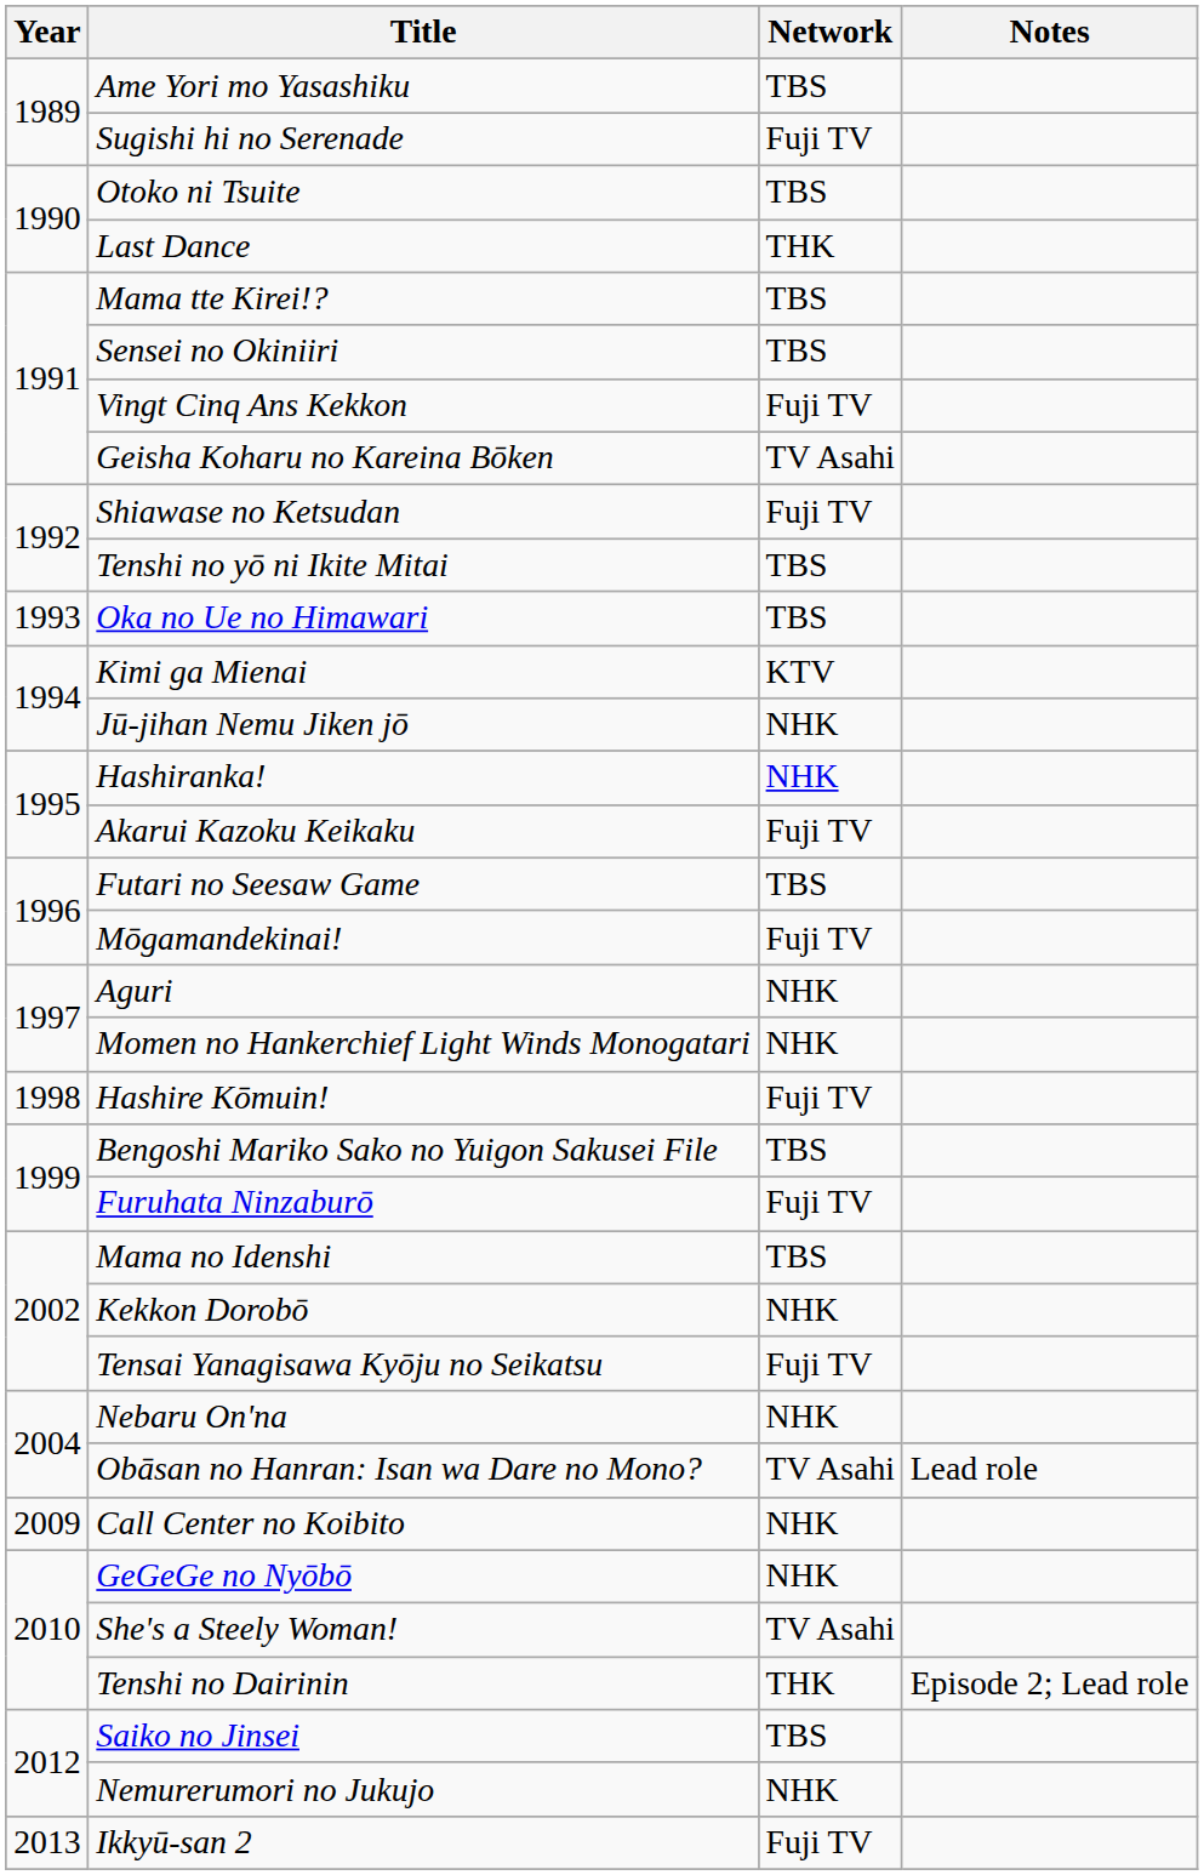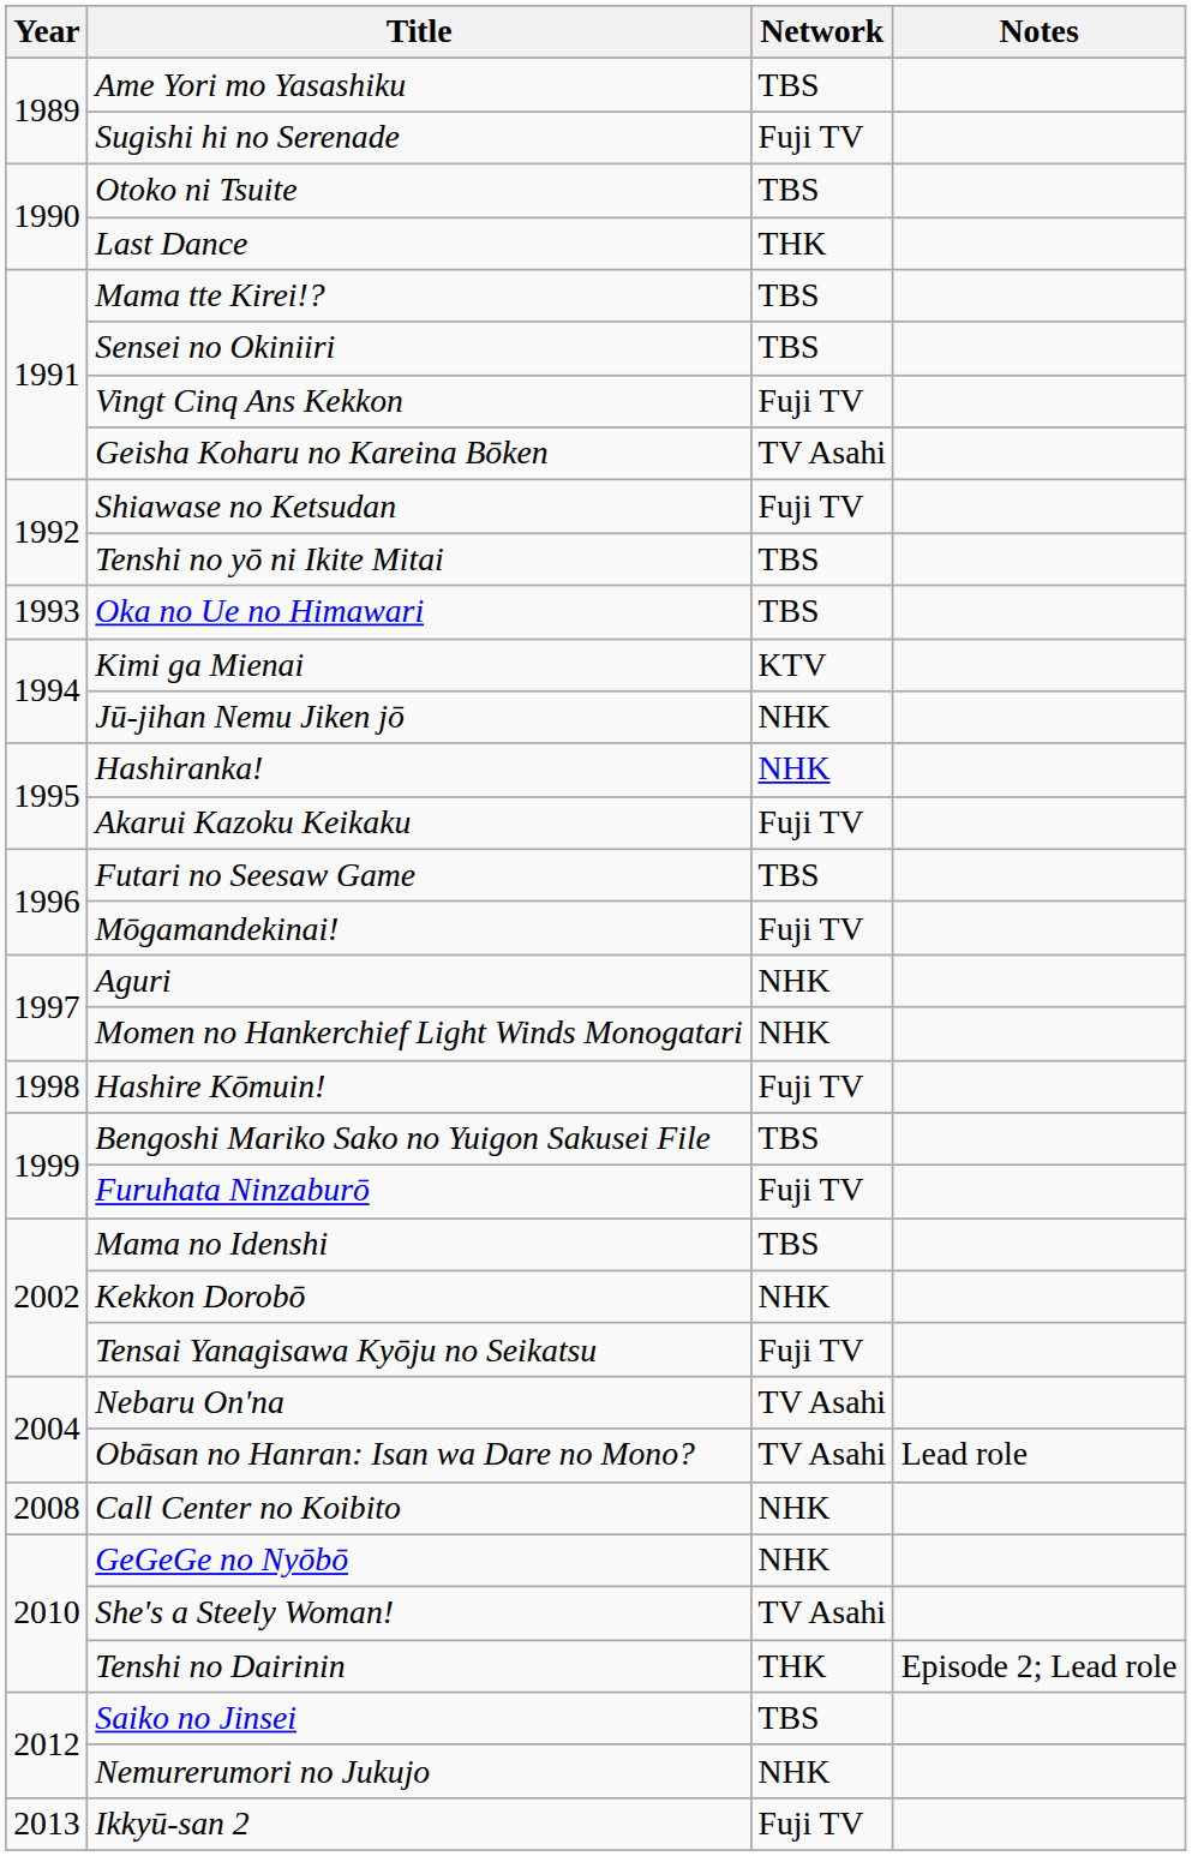Nebaru On'na | Network: NHK -> TV Asahi
Call Center no Koibito | Year: 2009 -> 2008
